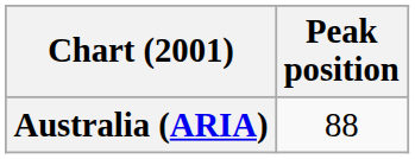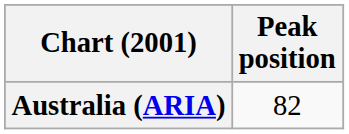Australia (ARIA) | Peak position: 88 -> 82
